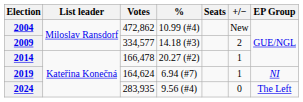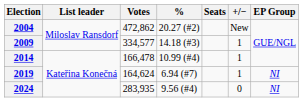2004 | %: 10.99 (#4) -> 20.27 (#2)
2009 | +/−: 2 -> 1
2014 | %: 20.27 (#2) -> 10.99 (#4)
2024 | EP Group: The Left -> NI
